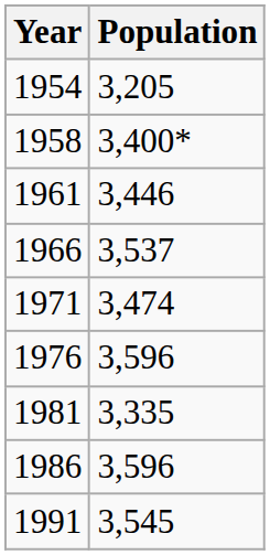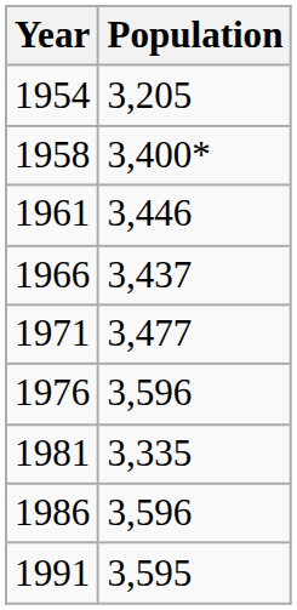1966 | Population: 3,537 -> 3,437
1971 | Population: 3,474 -> 3,477
1991 | Population: 3,545 -> 3,595
